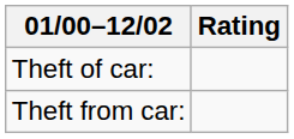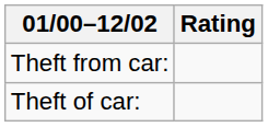rows swapped: Theft of car: <-> Theft from car:
